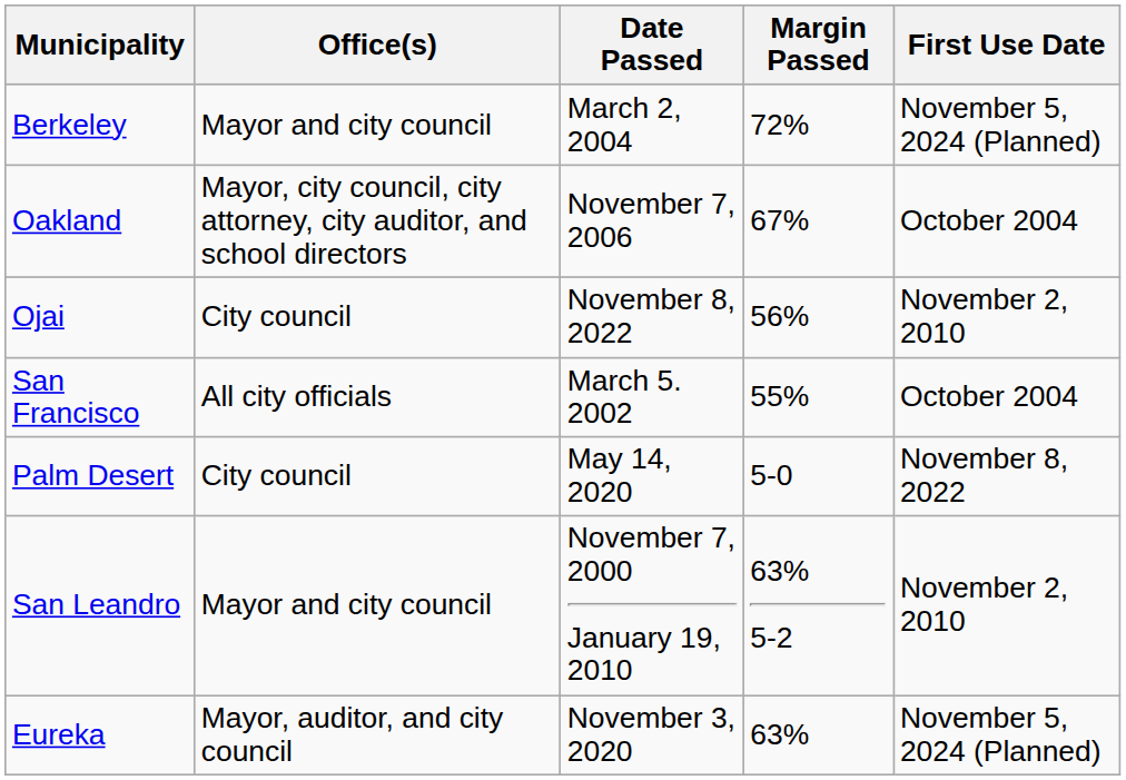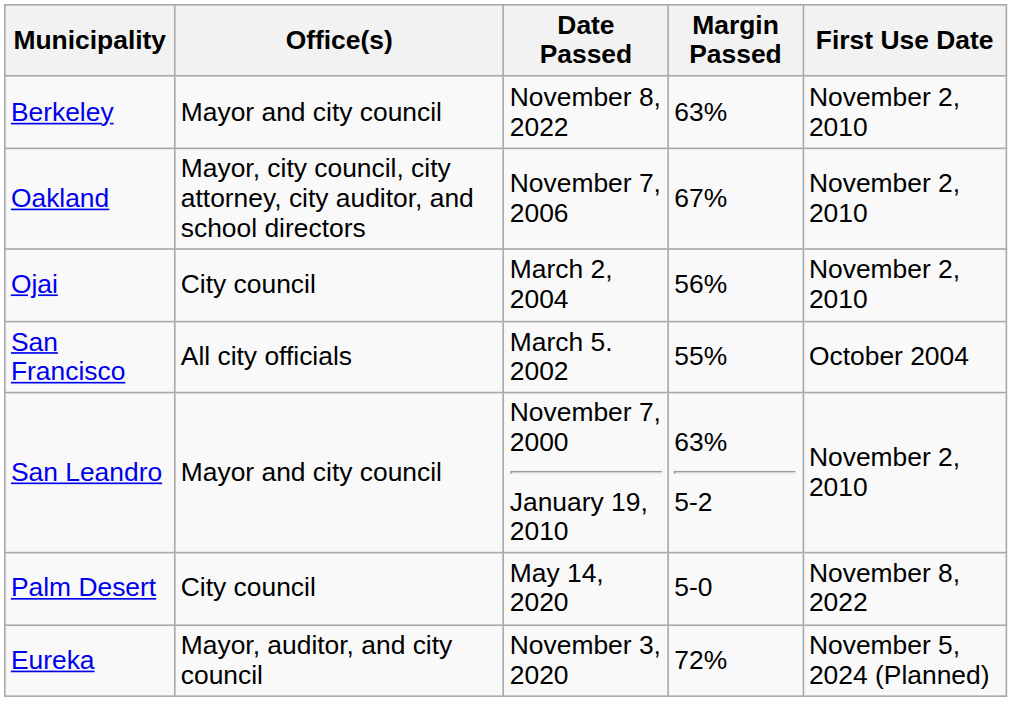Berkeley | Date Passed: March 2, 2004 -> November 8, 2022
Berkeley | Margin Passed: 72% -> 63%
Berkeley | First Use Date: November 5, 2024 (Planned) -> November 2, 2010
Oakland | First Use Date: October 2004 -> November 2, 2010
Ojai | Date Passed: November 8, 2022 -> March 2, 2004
rows swapped: San Leandro <-> Palm Desert
Eureka | Margin Passed: 63% -> 72%
